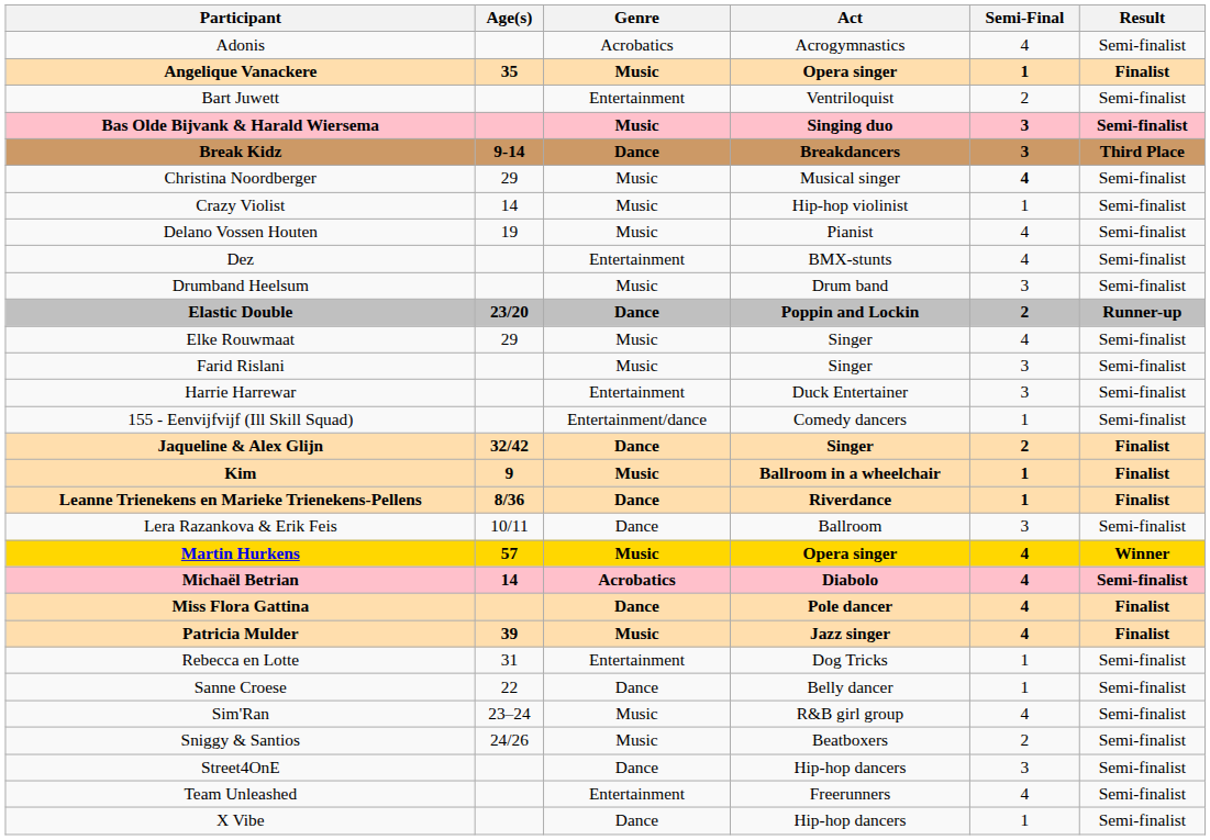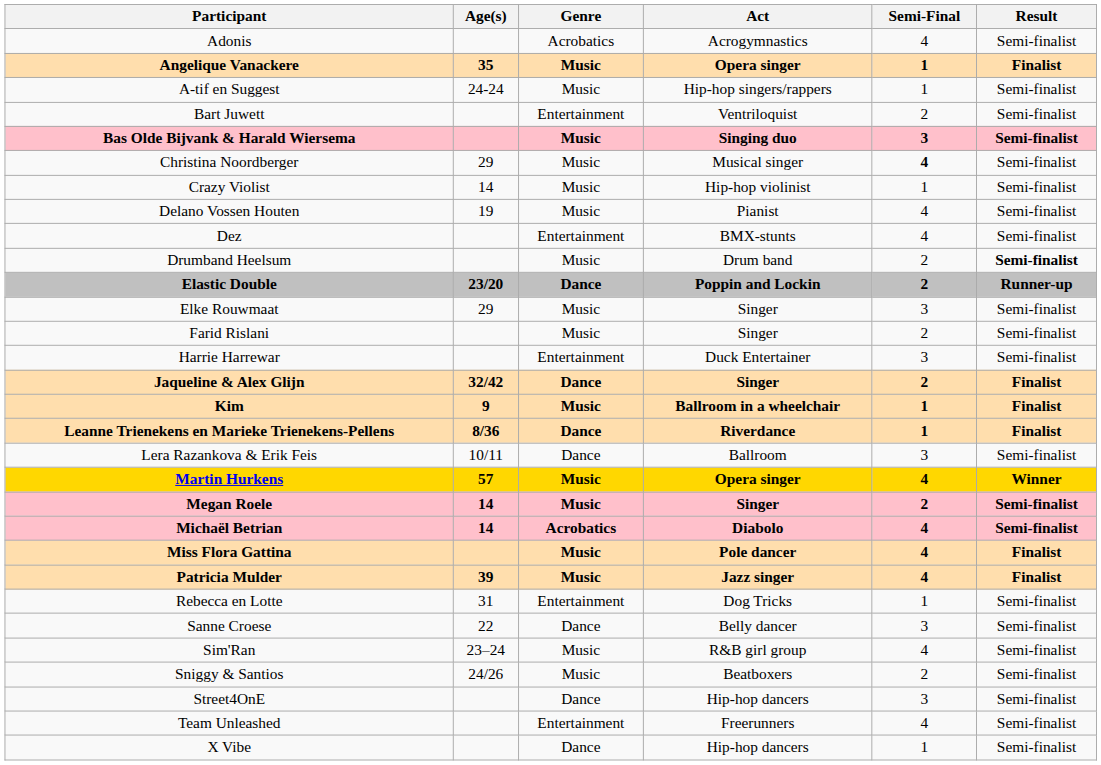+ row: A-tif en Suggest | 24-24 | Music | Hip-hop singers/rappers | 1 | Semi-finalist
- row: Break Kidz | 9-14 | Dance | Breakdancers | 3 | Third Place
Drumband Heelsum | Semi-Final: 3 -> 2
Drumband Heelsum | Result: normal -> bold
Elke Rouwmaat | Semi-Final: 4 -> 3
Farid Rislani | Semi-Final: 3 -> 2
- row: 155 - Eenvijfvijf (Ill Skill Squad) | Entertainment/dance | Comedy dancers | 1 | Semi-finalist
+ row: Megan Roele | 14 | Music | Singer | 2 | Semi-finalist
Miss Flora Gattina | Genre: Dance -> Music
Sanne Croese | Semi-Final: 1 -> 3
